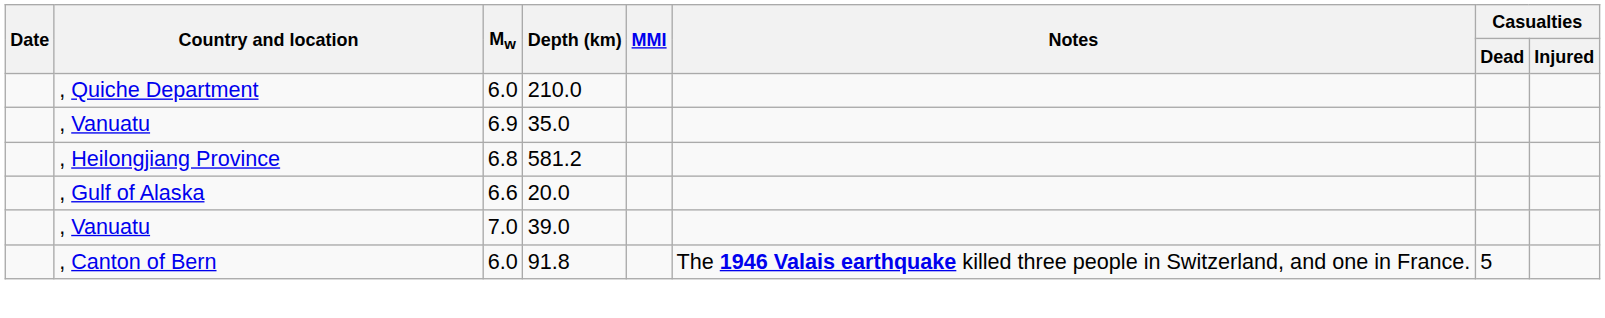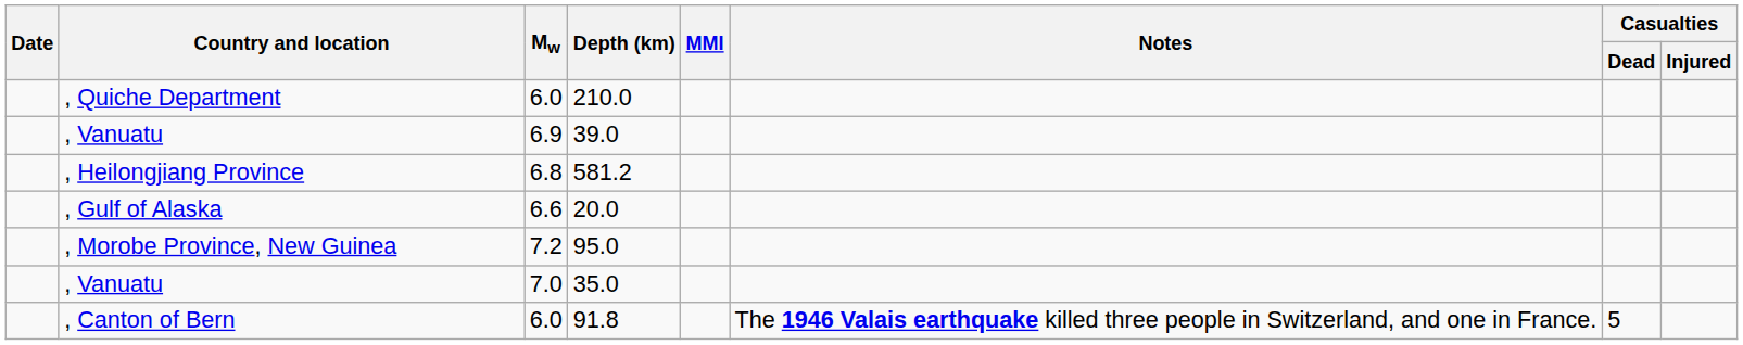, Vanuatu / 6.9 | Depth (km): 35.0 -> 39.0
+ row: , Morobe Province, New Guinea | 7.2 | 95.0
, Vanuatu / 7.0 | Depth (km): 39.0 -> 35.0
